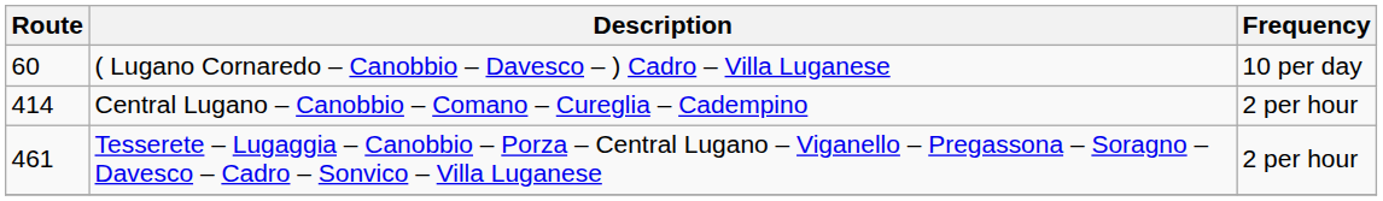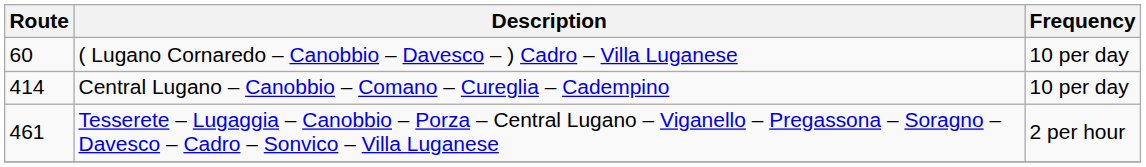Central Lugano – Canobbio – Comano – Cureglia – Cadempino | Frequency: 2 per hour -> 10 per day
